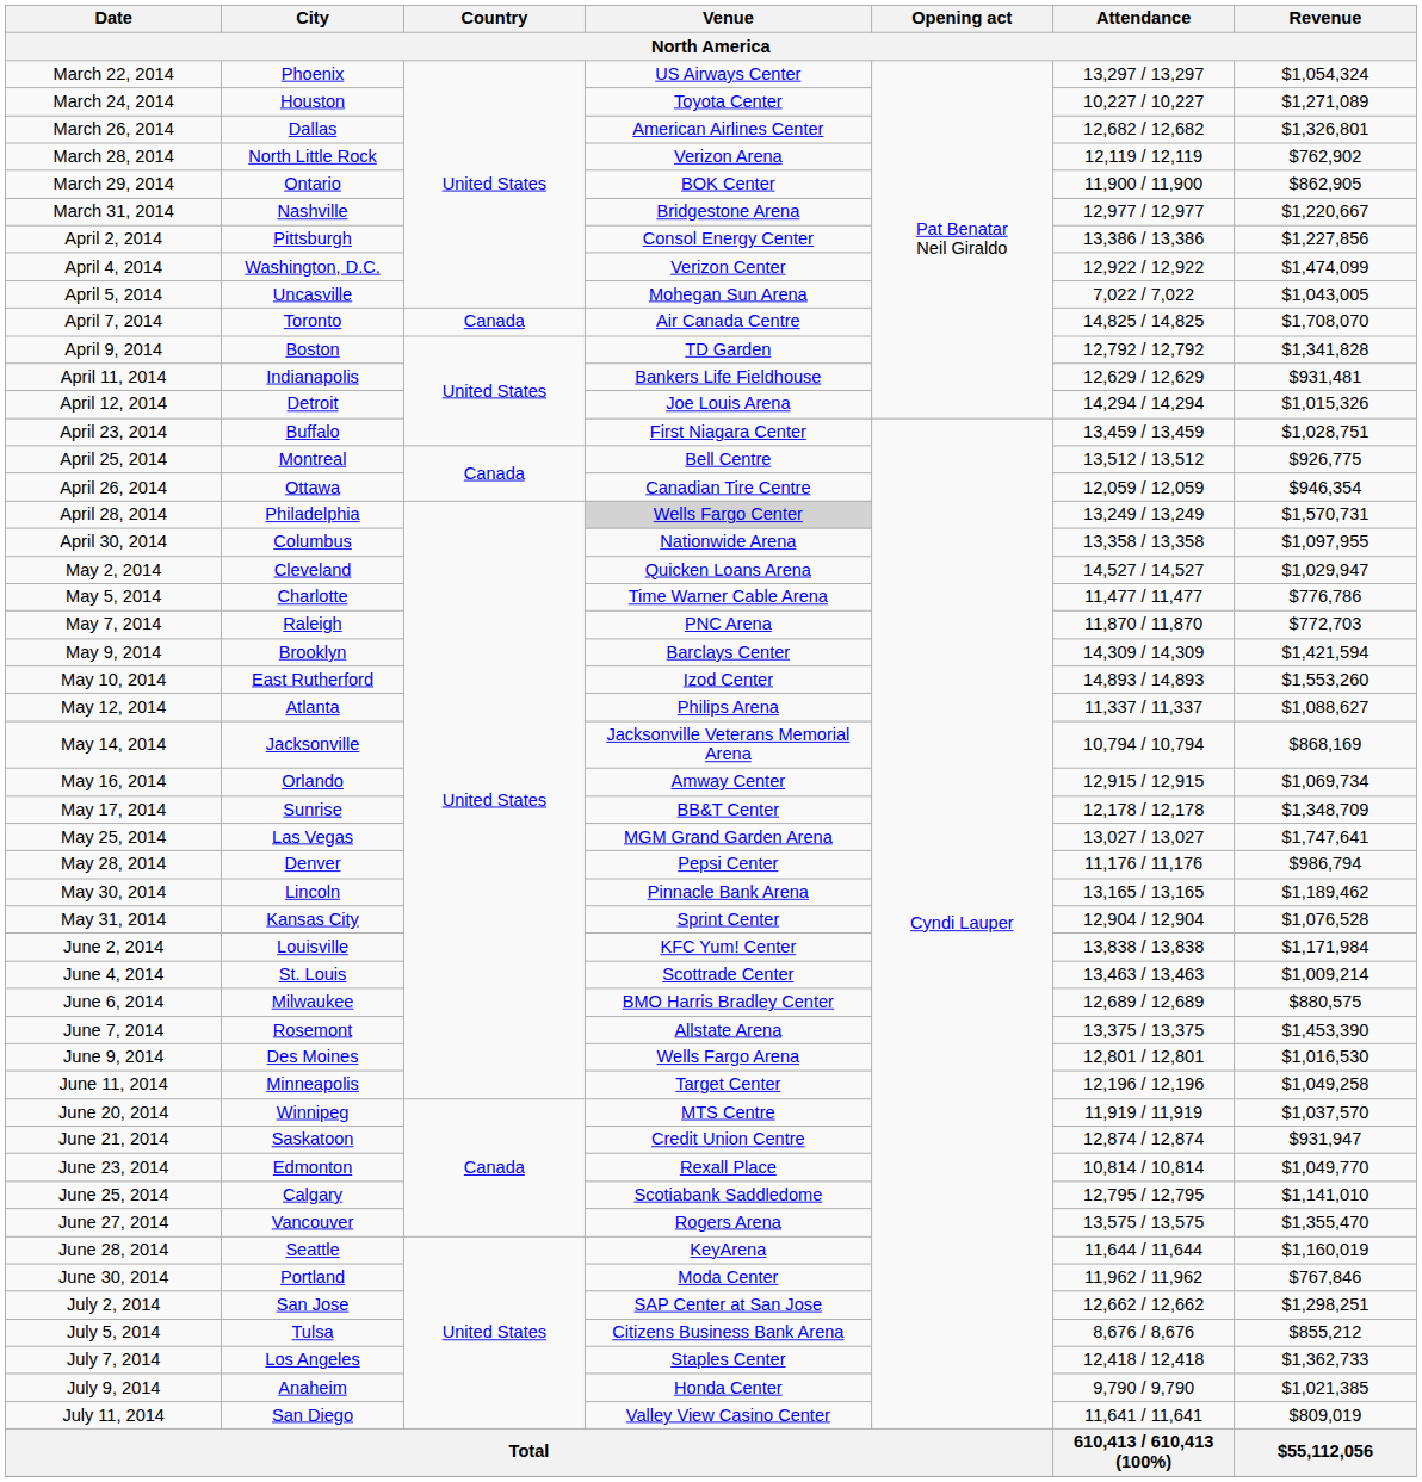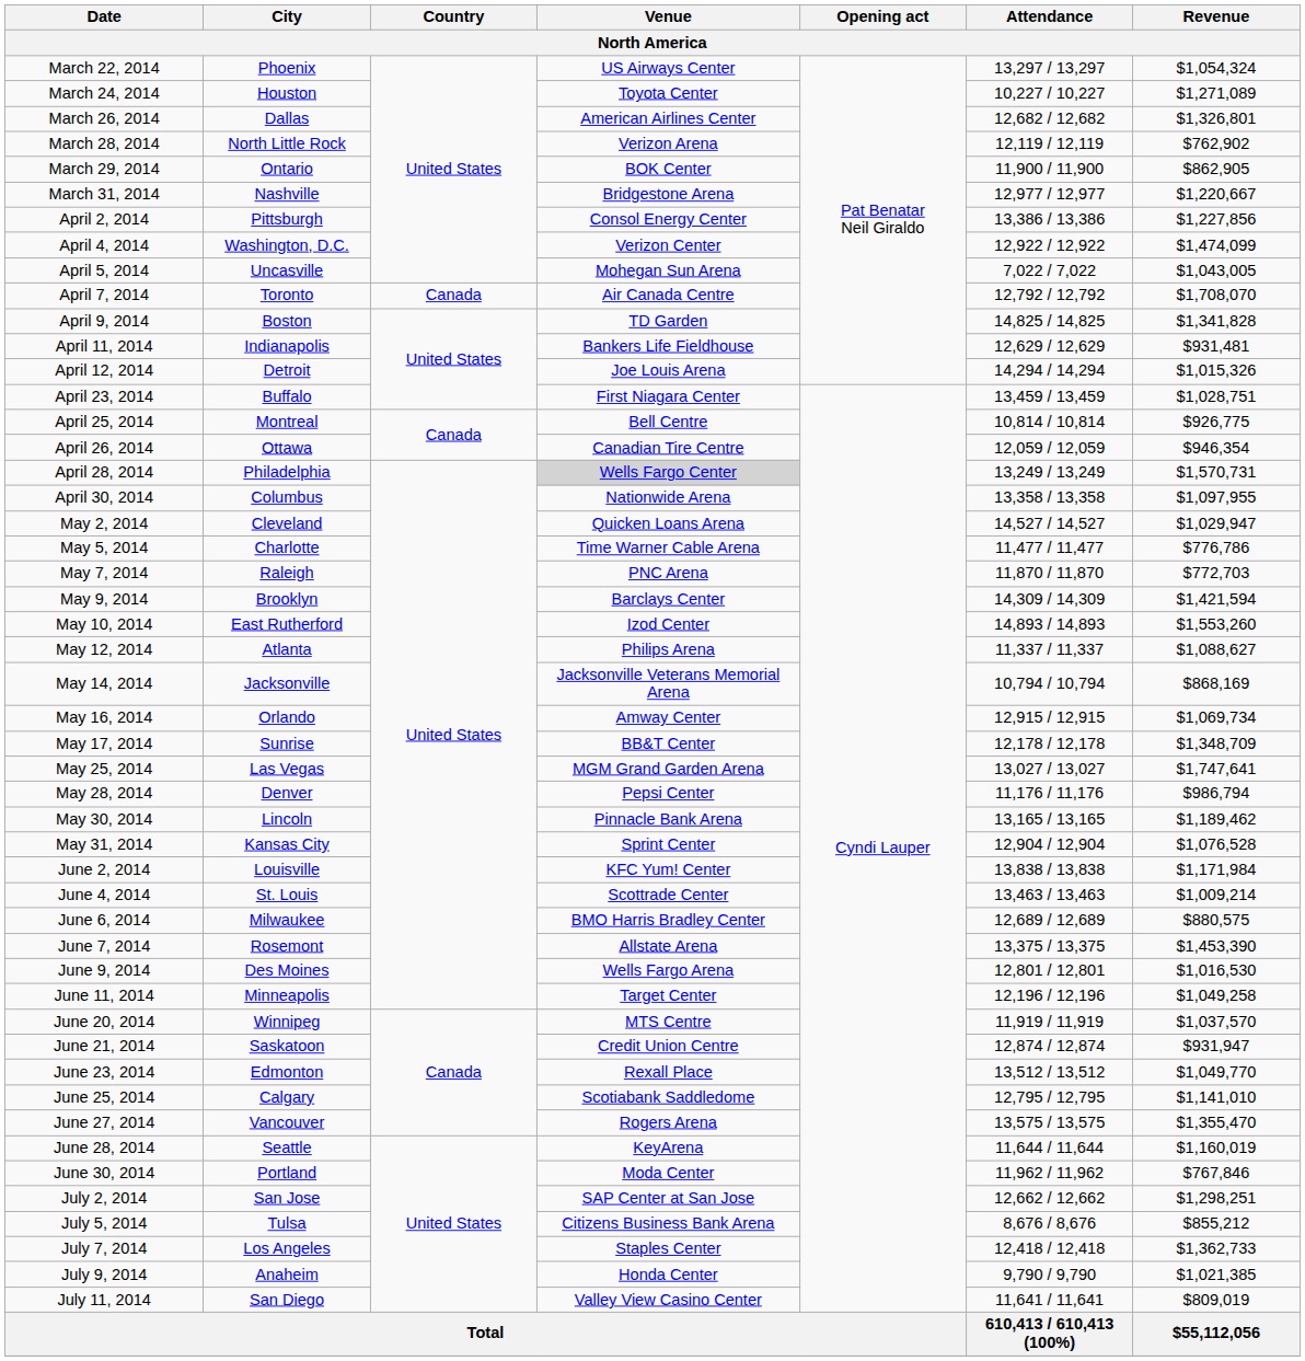April 7, 2014 | Attendance: 14,825 / 14,825 -> 12,792 / 12,792
April 9, 2014 | Attendance: 12,792 / 12,792 -> 14,825 / 14,825
April 25, 2014 | Attendance: 13,512 / 13,512 -> 10,814 / 10,814
June 23, 2014 | Attendance: 10,814 / 10,814 -> 13,512 / 13,512
